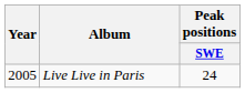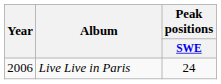Live Live in Paris | Year: 2005 -> 2006
